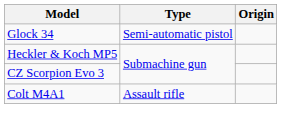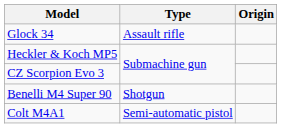Glock 34 | Type: Semi-automatic pistol -> Assault rifle
+ row: Benelli M4 Super 90 | Shotgun
Colt M4A1 | Type: Assault rifle -> Semi-automatic pistol
